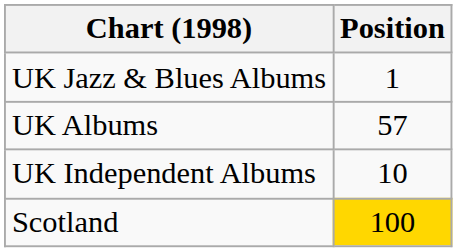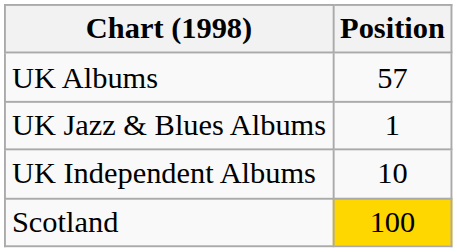rows swapped: UK Albums <-> UK Jazz & Blues Albums
